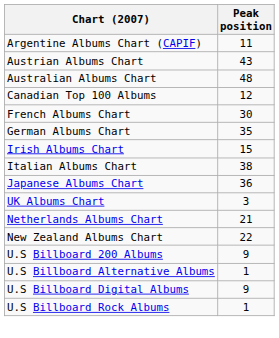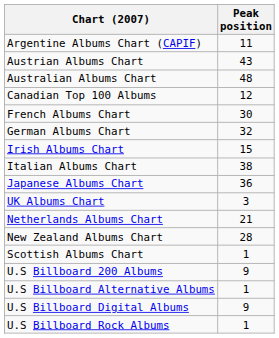German Albums Chart | Peak position: 35 -> 32
New Zealand Albums Chart | Peak position: 22 -> 28
+ row: Scottish Albums Chart | 1
